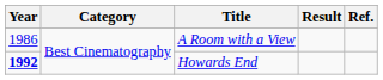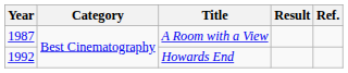A Room with a View | Year: 1986 -> 1987
Howards End | Year: bold -> normal
